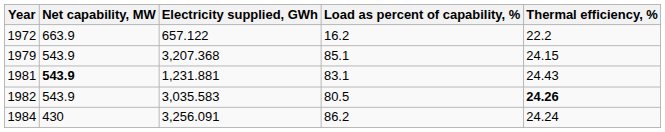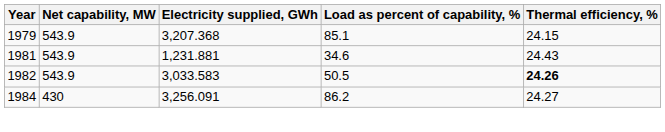- row: 1972 | 663.9 | 657.122 | 16.2 | 22.2
1981 | Net capability, MW: bold -> normal
1981 | Load as percent of capability, %: 83.1 -> 34.6
1982 | Electricity supplied, GWh: 3,035.583 -> 3,033.583
1982 | Load as percent of capability, %: 80.5 -> 50.5
1984 | Thermal efficiency, %: 24.24 -> 24.27
